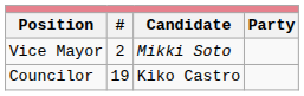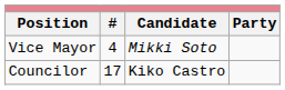Vice Mayor | #: 2 -> 4
Councilor | #: 19 -> 17
